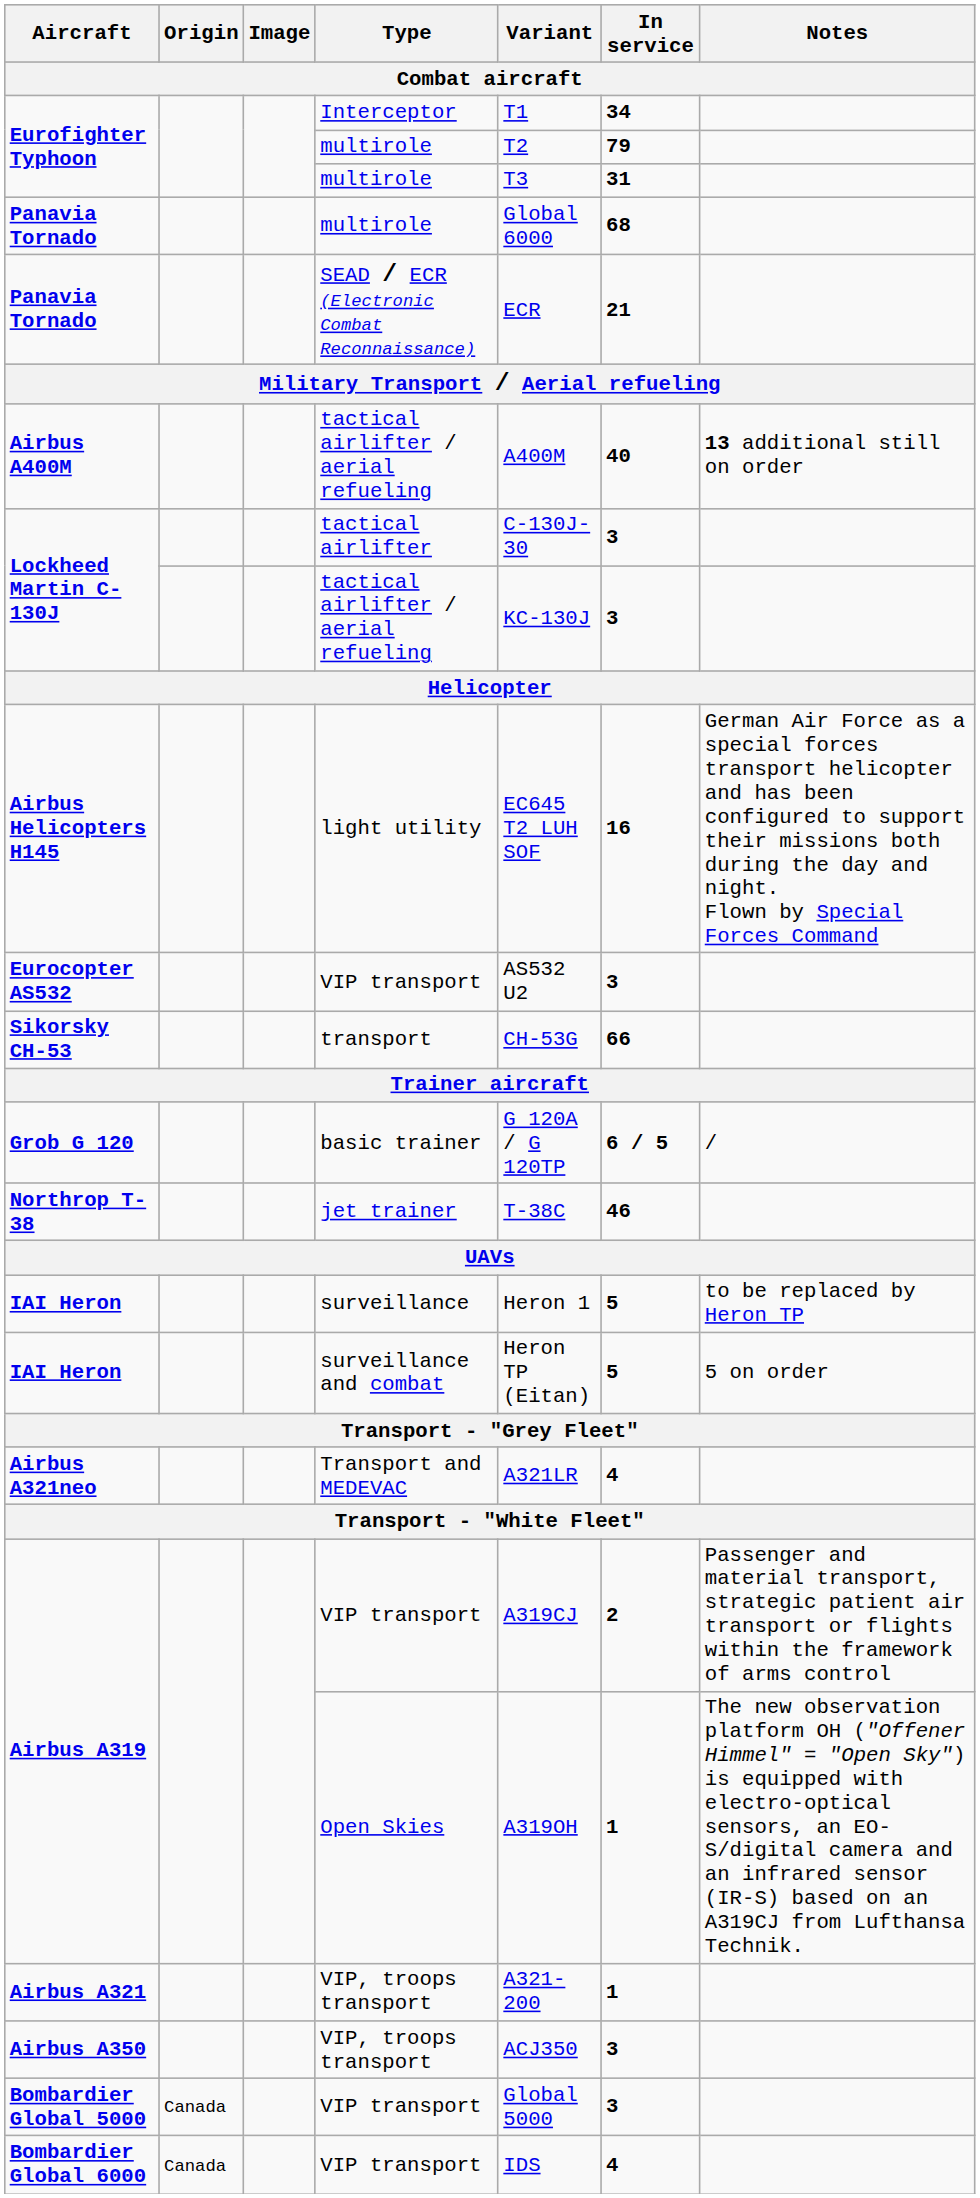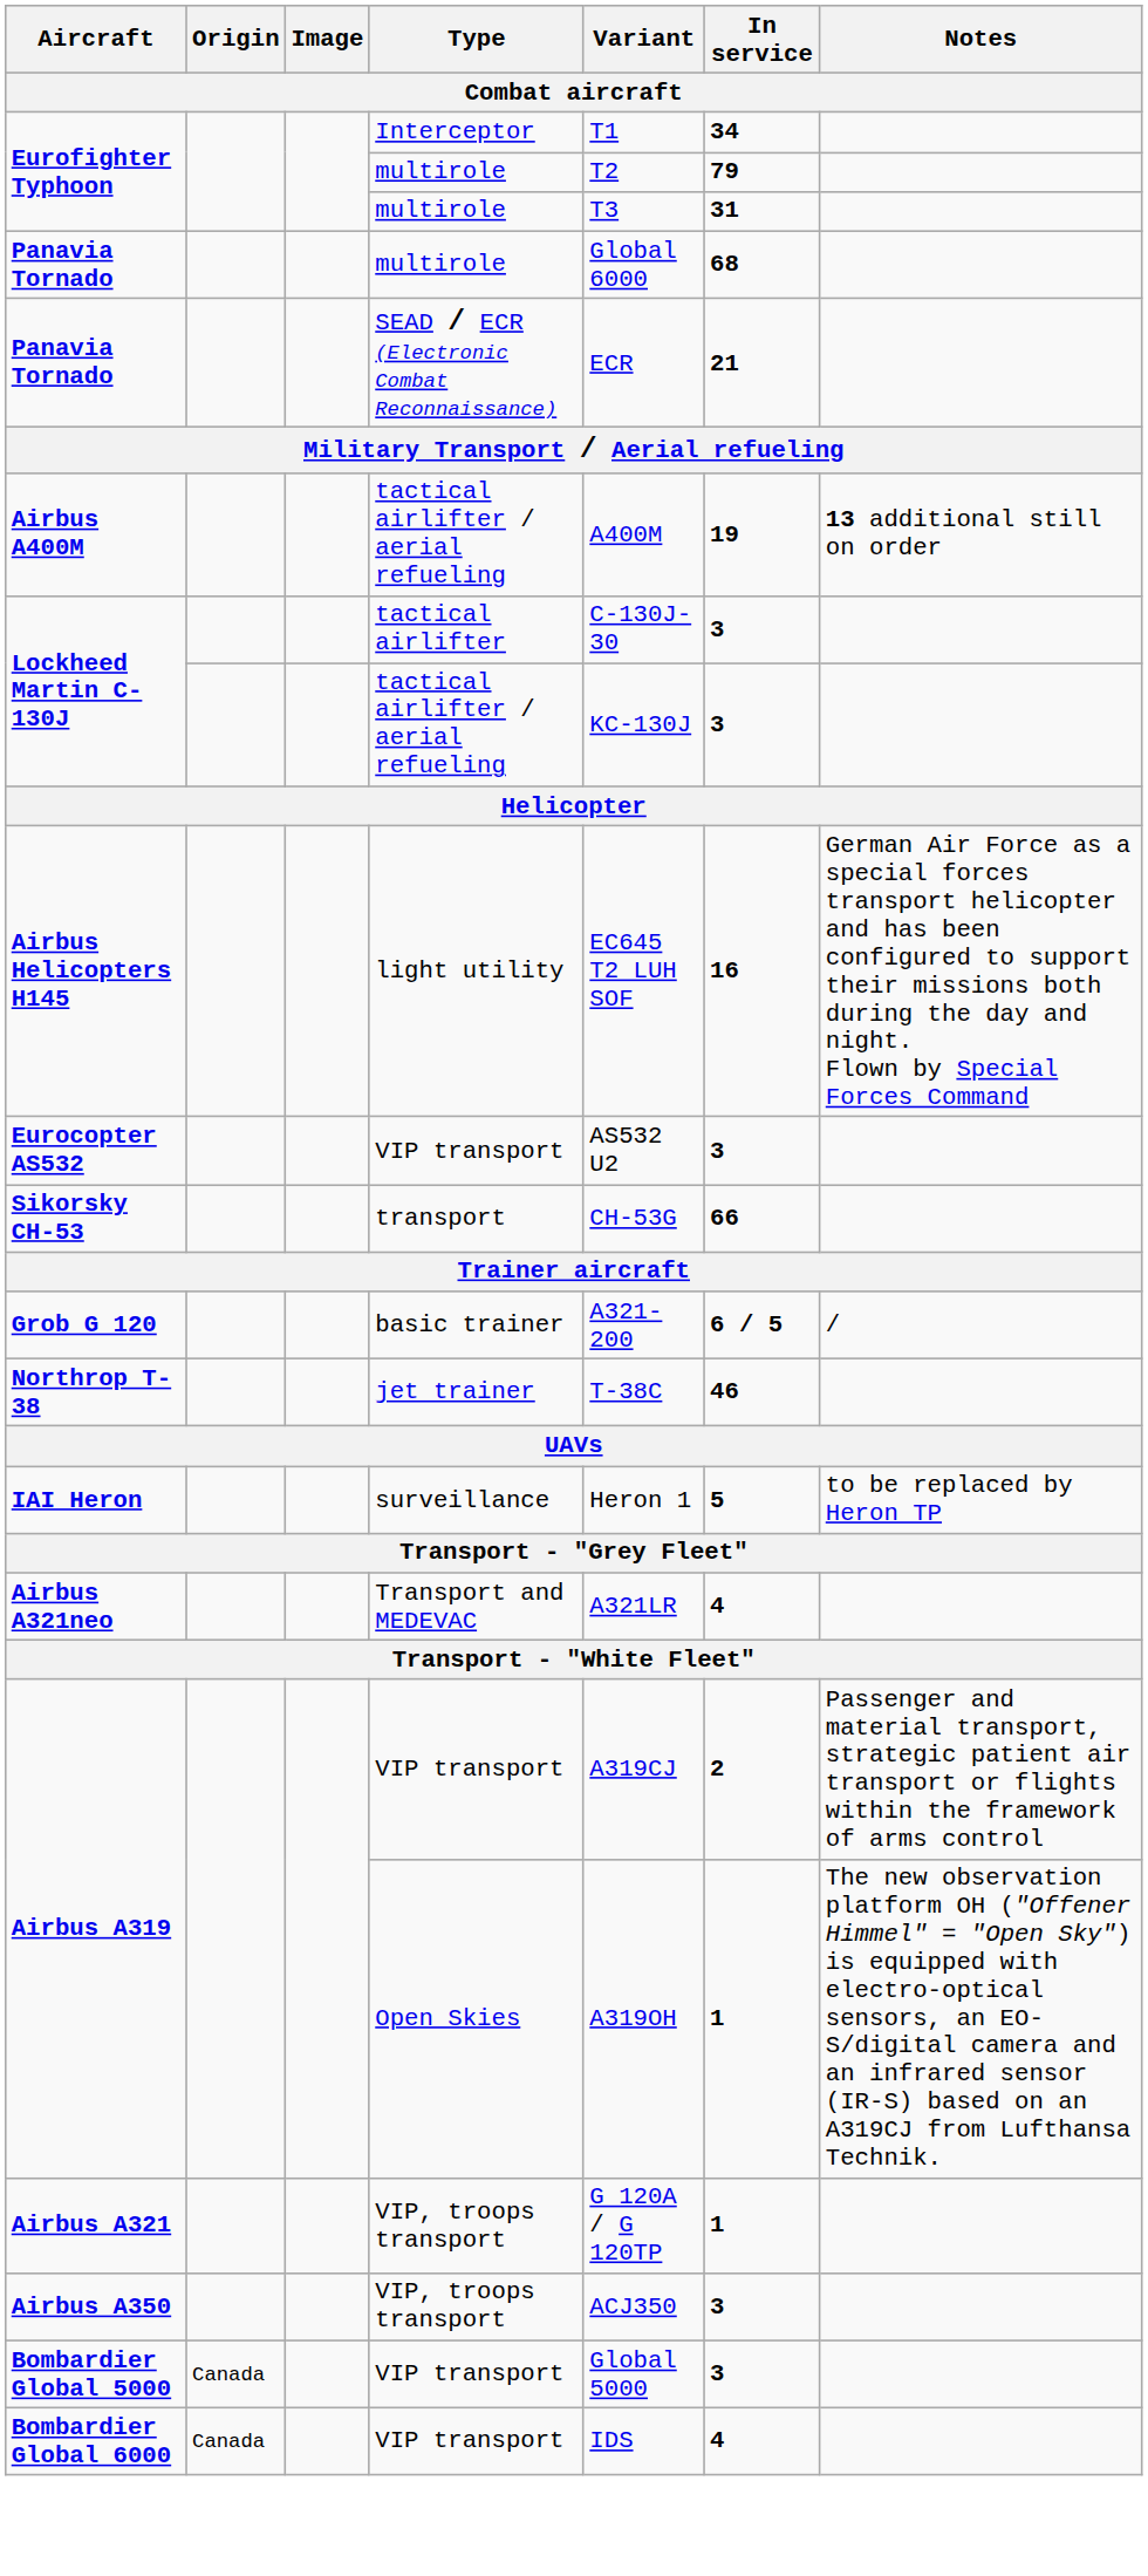Airbus A400M | In service: 40 -> 19
Grob G 120 | Variant: G 120A / G 120TP -> A321-200
- row: IAI Heron | surveillance and combat | Heron TP (Eitan) | 5 | 5 on order
Airbus A321 | Variant: A321-200 -> G 120A / G 120TP
